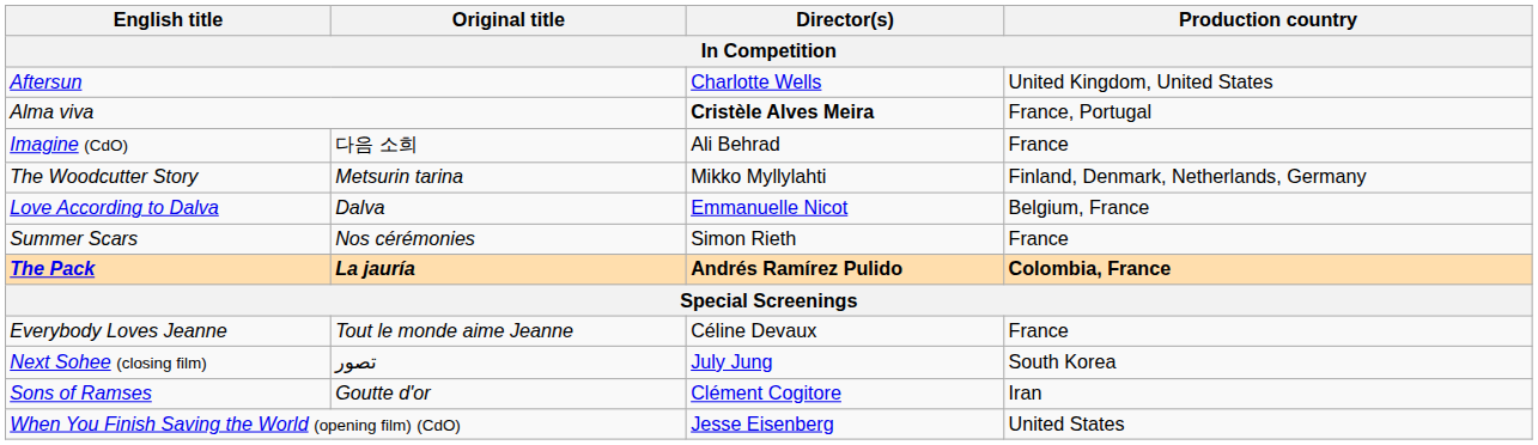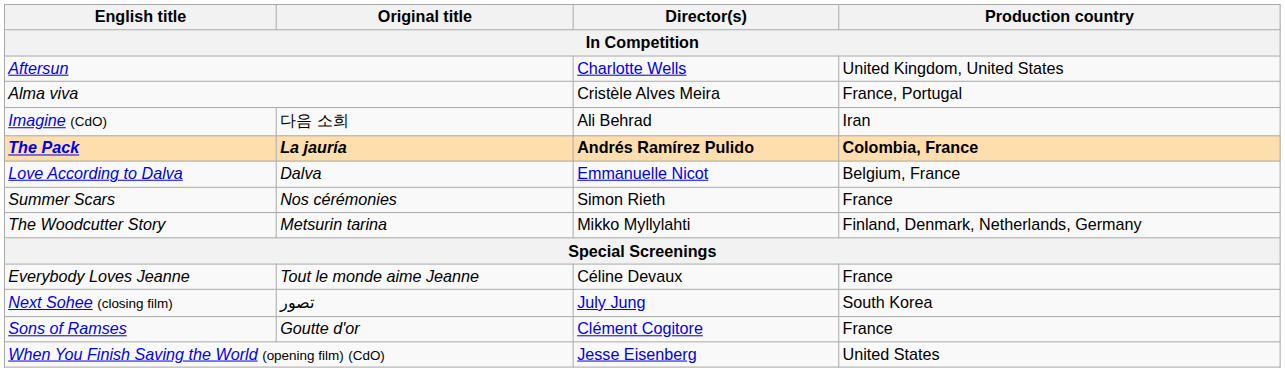Alma viva | Director(s): bold -> normal
Imagine (CdO) | Production country: France -> Iran
rows swapped: The Pack <-> The Woodcutter Story
Sons of Ramses | Production country: Iran -> France
